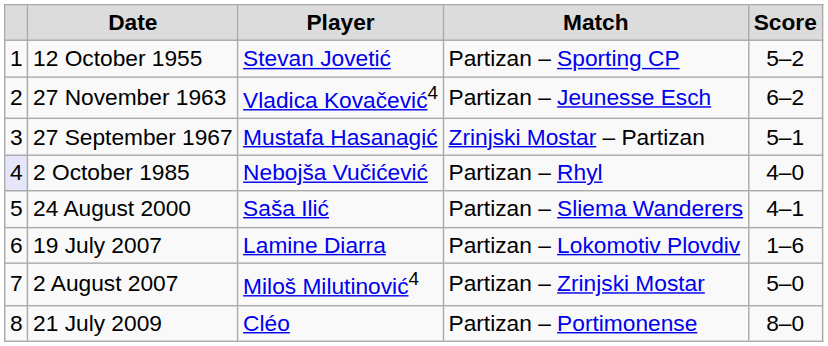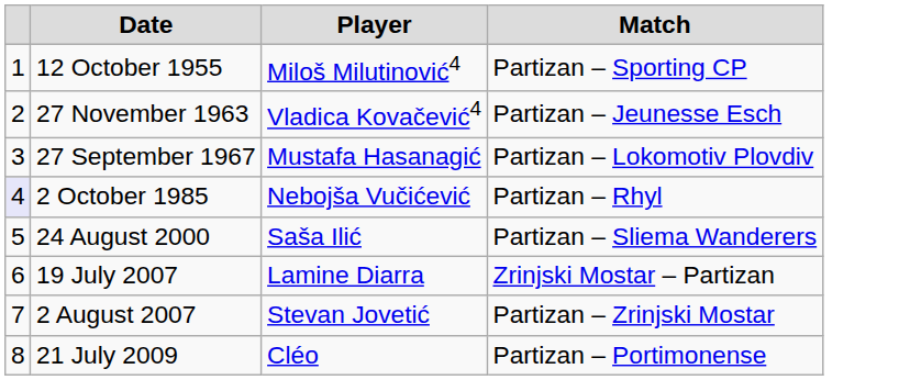- column: Score | 5–2 | 6–2 | 5–1 | 4–0 | 4–1 | 1–6 | 5–0 | 8–0
12 October 1955 | Player: Stevan Jovetić -> Miloš Milutinović4
27 September 1967 | Match: Zrinjski Mostar – Partizan -> Partizan – Lokomotiv Plovdiv
19 July 2007 | Match: Partizan – Lokomotiv Plovdiv -> Zrinjski Mostar – Partizan
2 August 2007 | Player: Miloš Milutinović4 -> Stevan Jovetić
